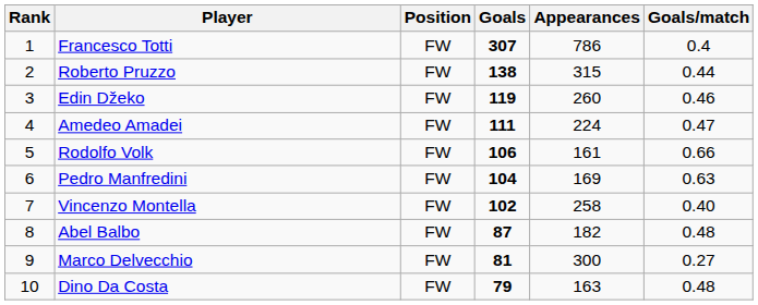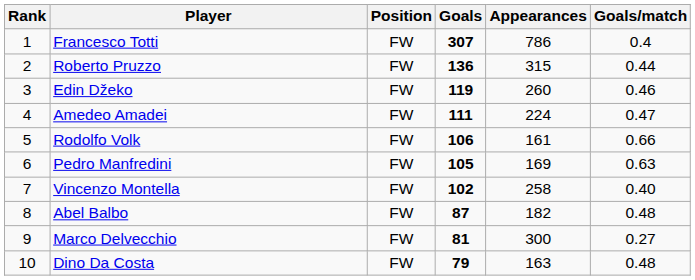Roberto Pruzzo | Goals: 138 -> 136
Pedro Manfredini | Goals: 104 -> 105
